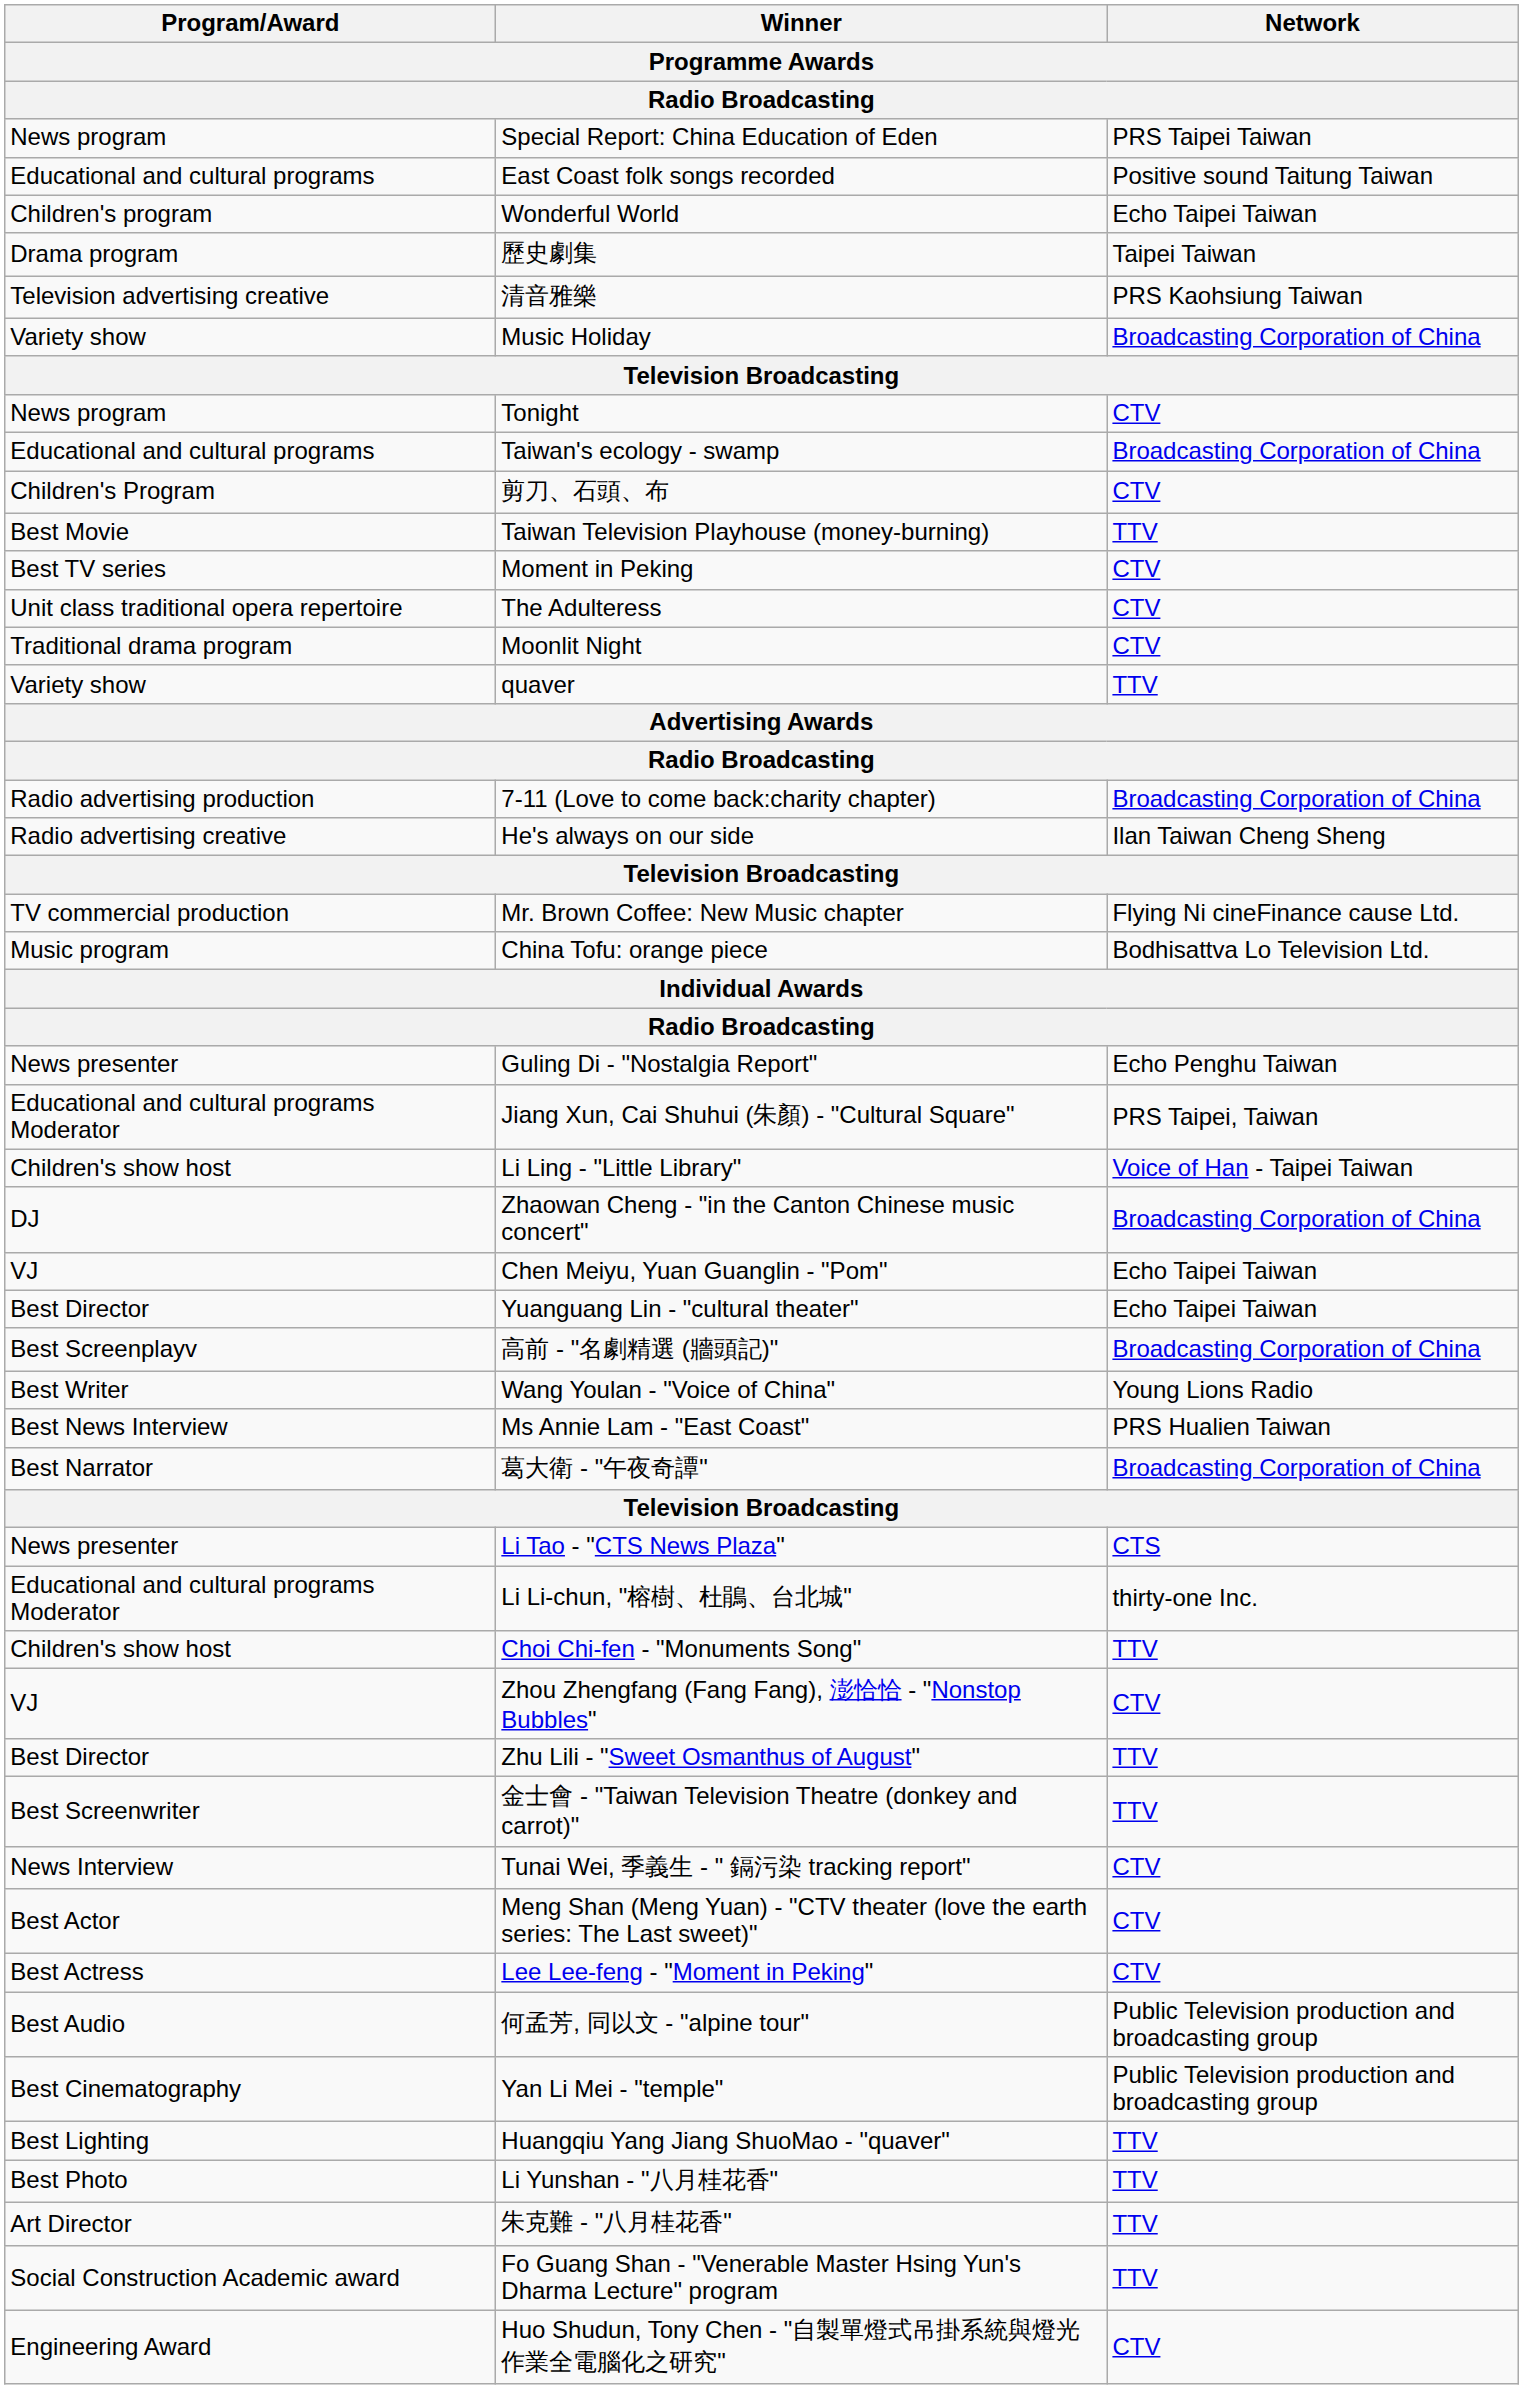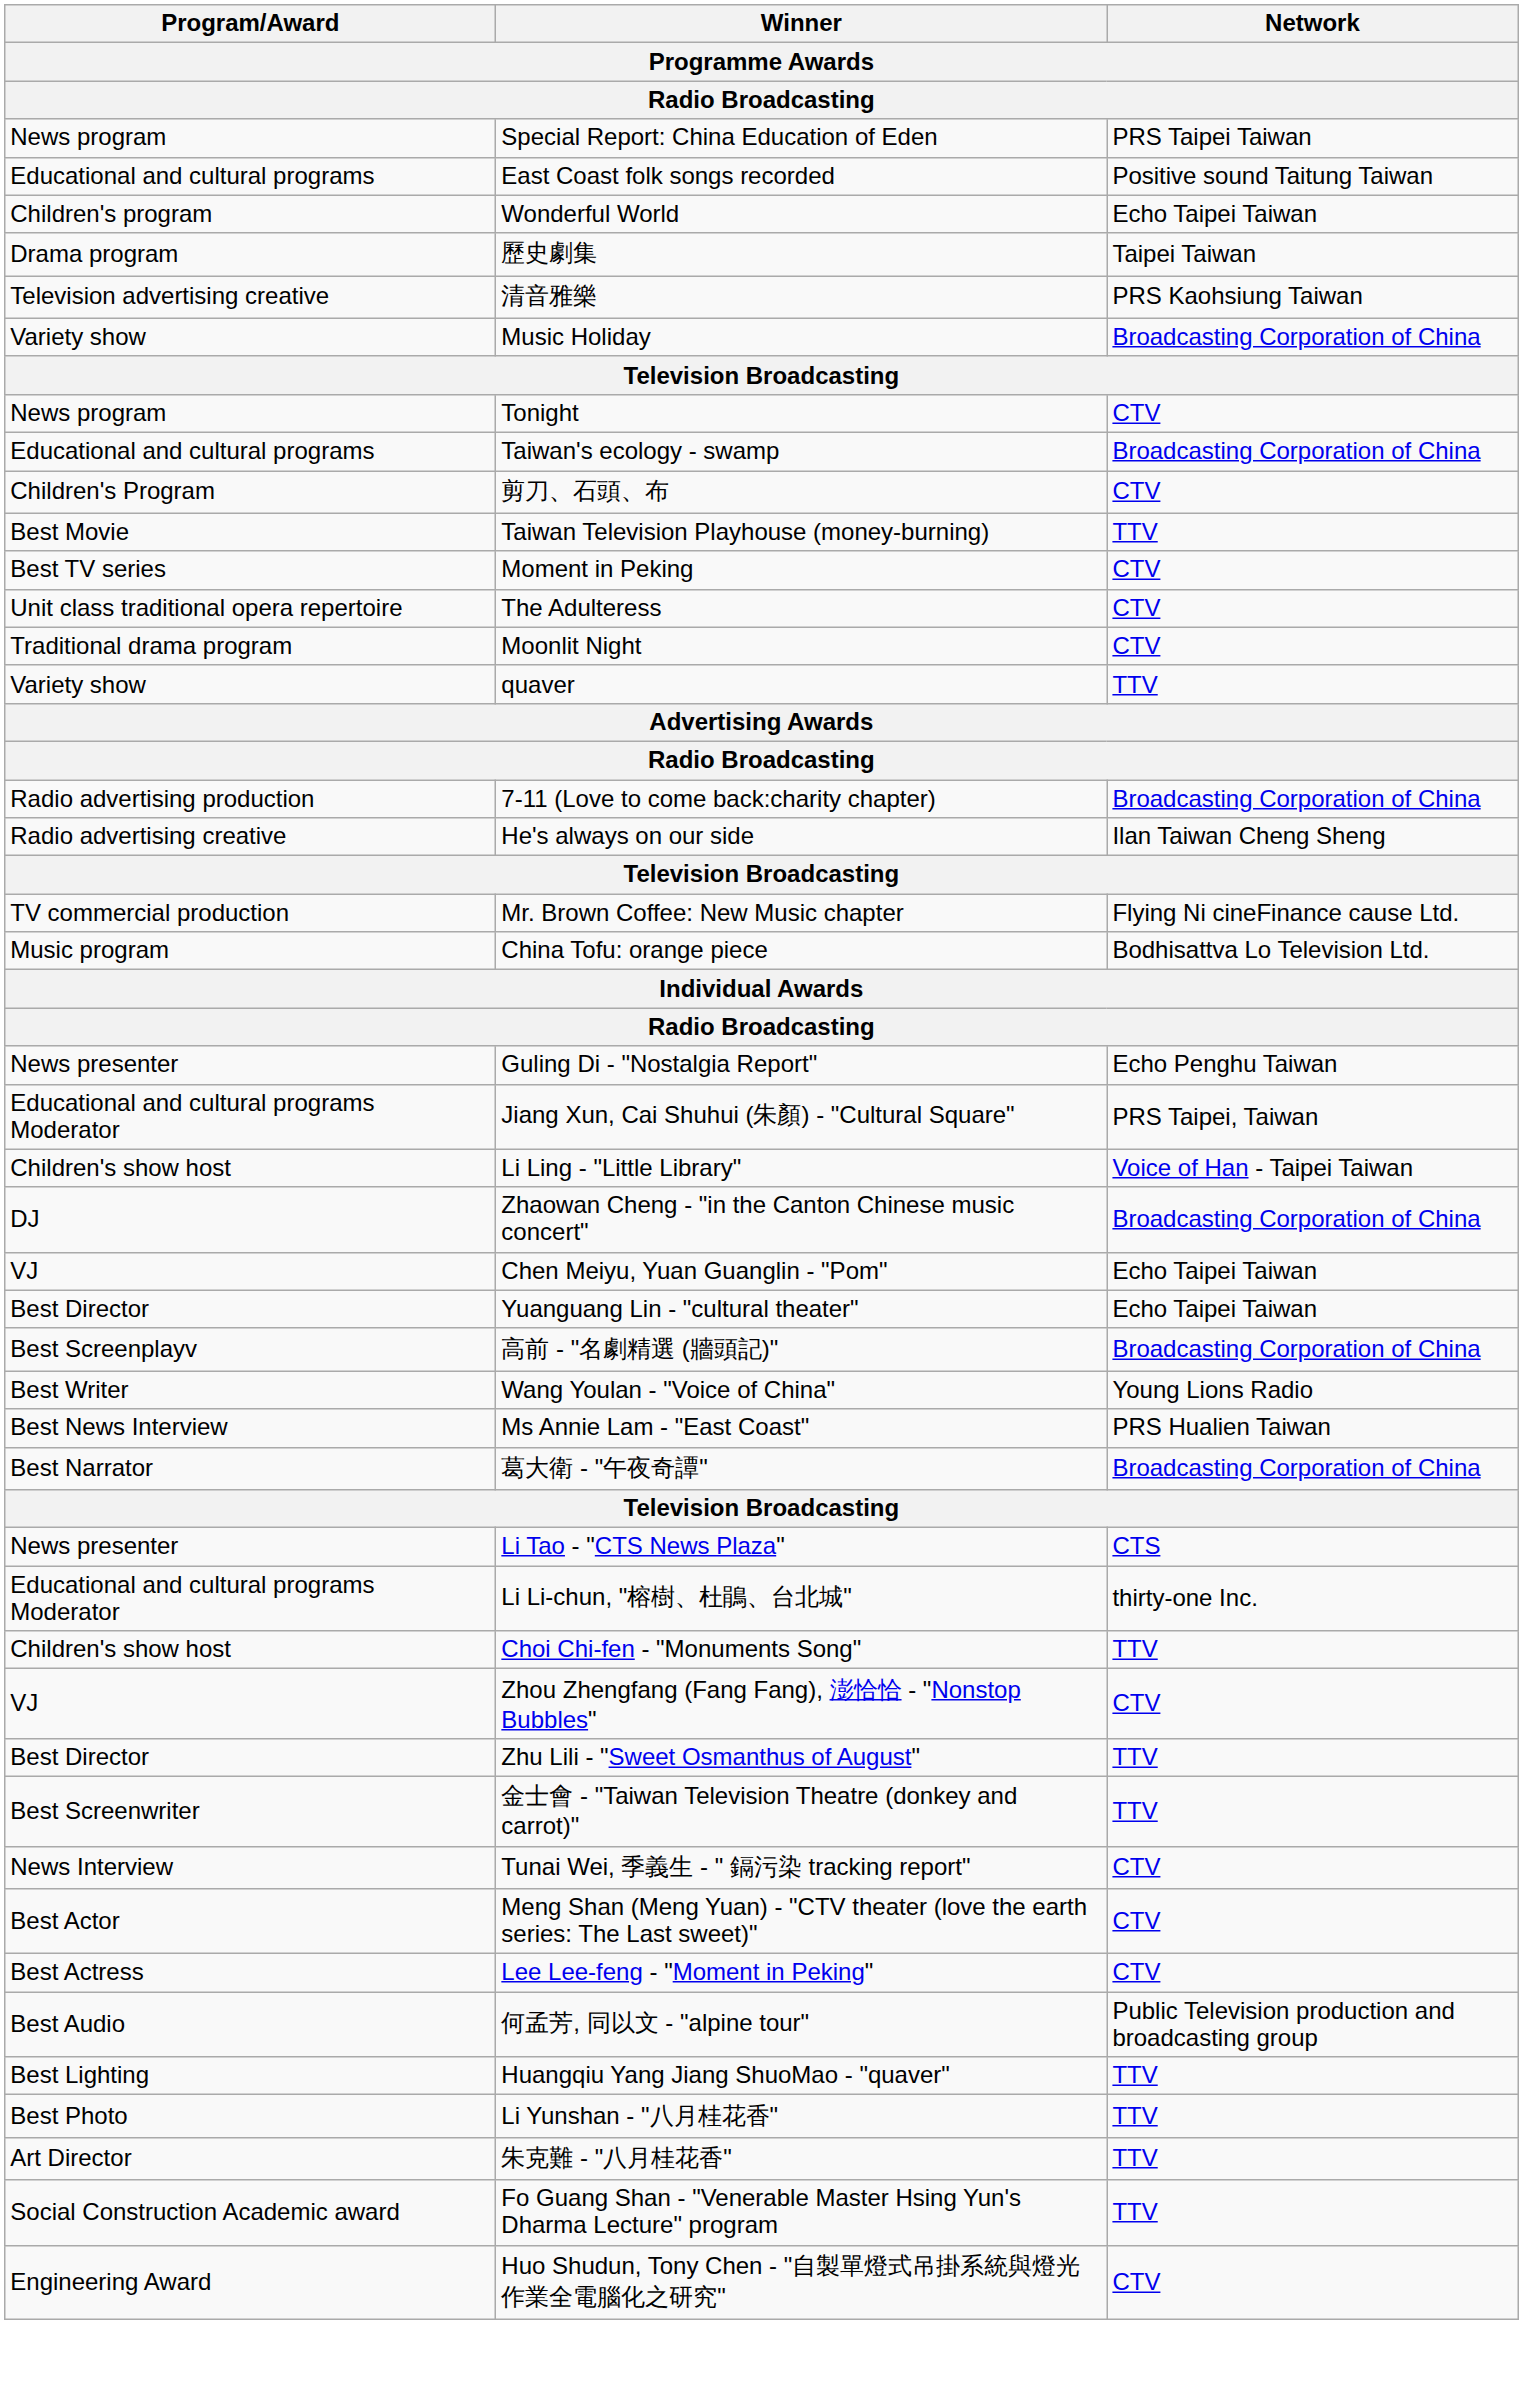- row: Best Cinematography | Yan Li Mei - "temple" | Public Television production and broadcasting group
